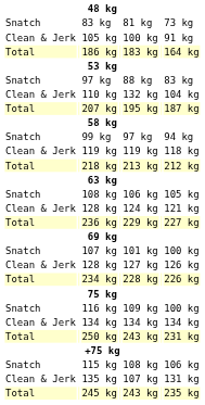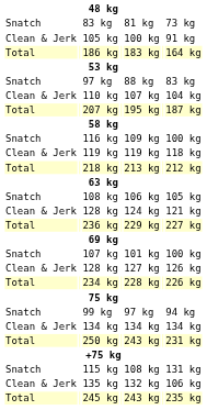110 kg | column 5: 132 kg -> 107 kg
rows swapped: 99 kg <-> 116 kg
115 kg | column 7: 106 kg -> 131 kg
135 kg | column 5: 107 kg -> 132 kg
135 kg | column 7: 131 kg -> 106 kg
